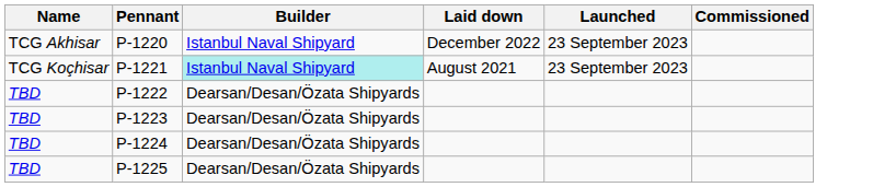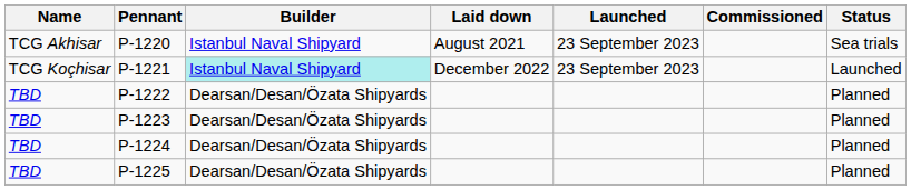+ column: Status | Sea trials | Launched | Planned | Planned | Planned | Planned
P-1220 | Laid down: December 2022 -> August 2021
P-1221 | Laid down: August 2021 -> December 2022
